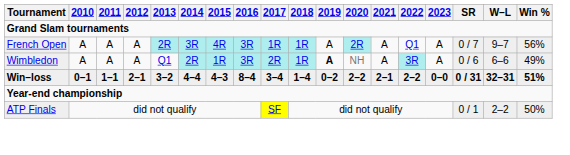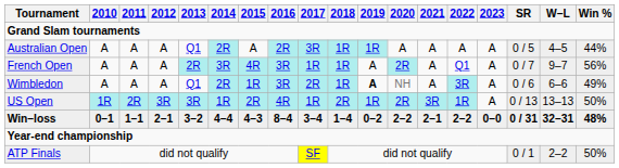+ row: Australian Open | A | A | A | Q1 | 2R | A | 2R | 3R | 1R | 1R | A | A | A | A | 0 / 5 | 4–5 | 44%
+ row: US Open | 1R | 2R | 3R | 3R | 1R | 2R | 4R | 1R | 2R | 1R | 2R | 3R | 1R | A | 0 / 13 | 13–13 | 50%
Win–loss | Win %: 51% -> 48%
